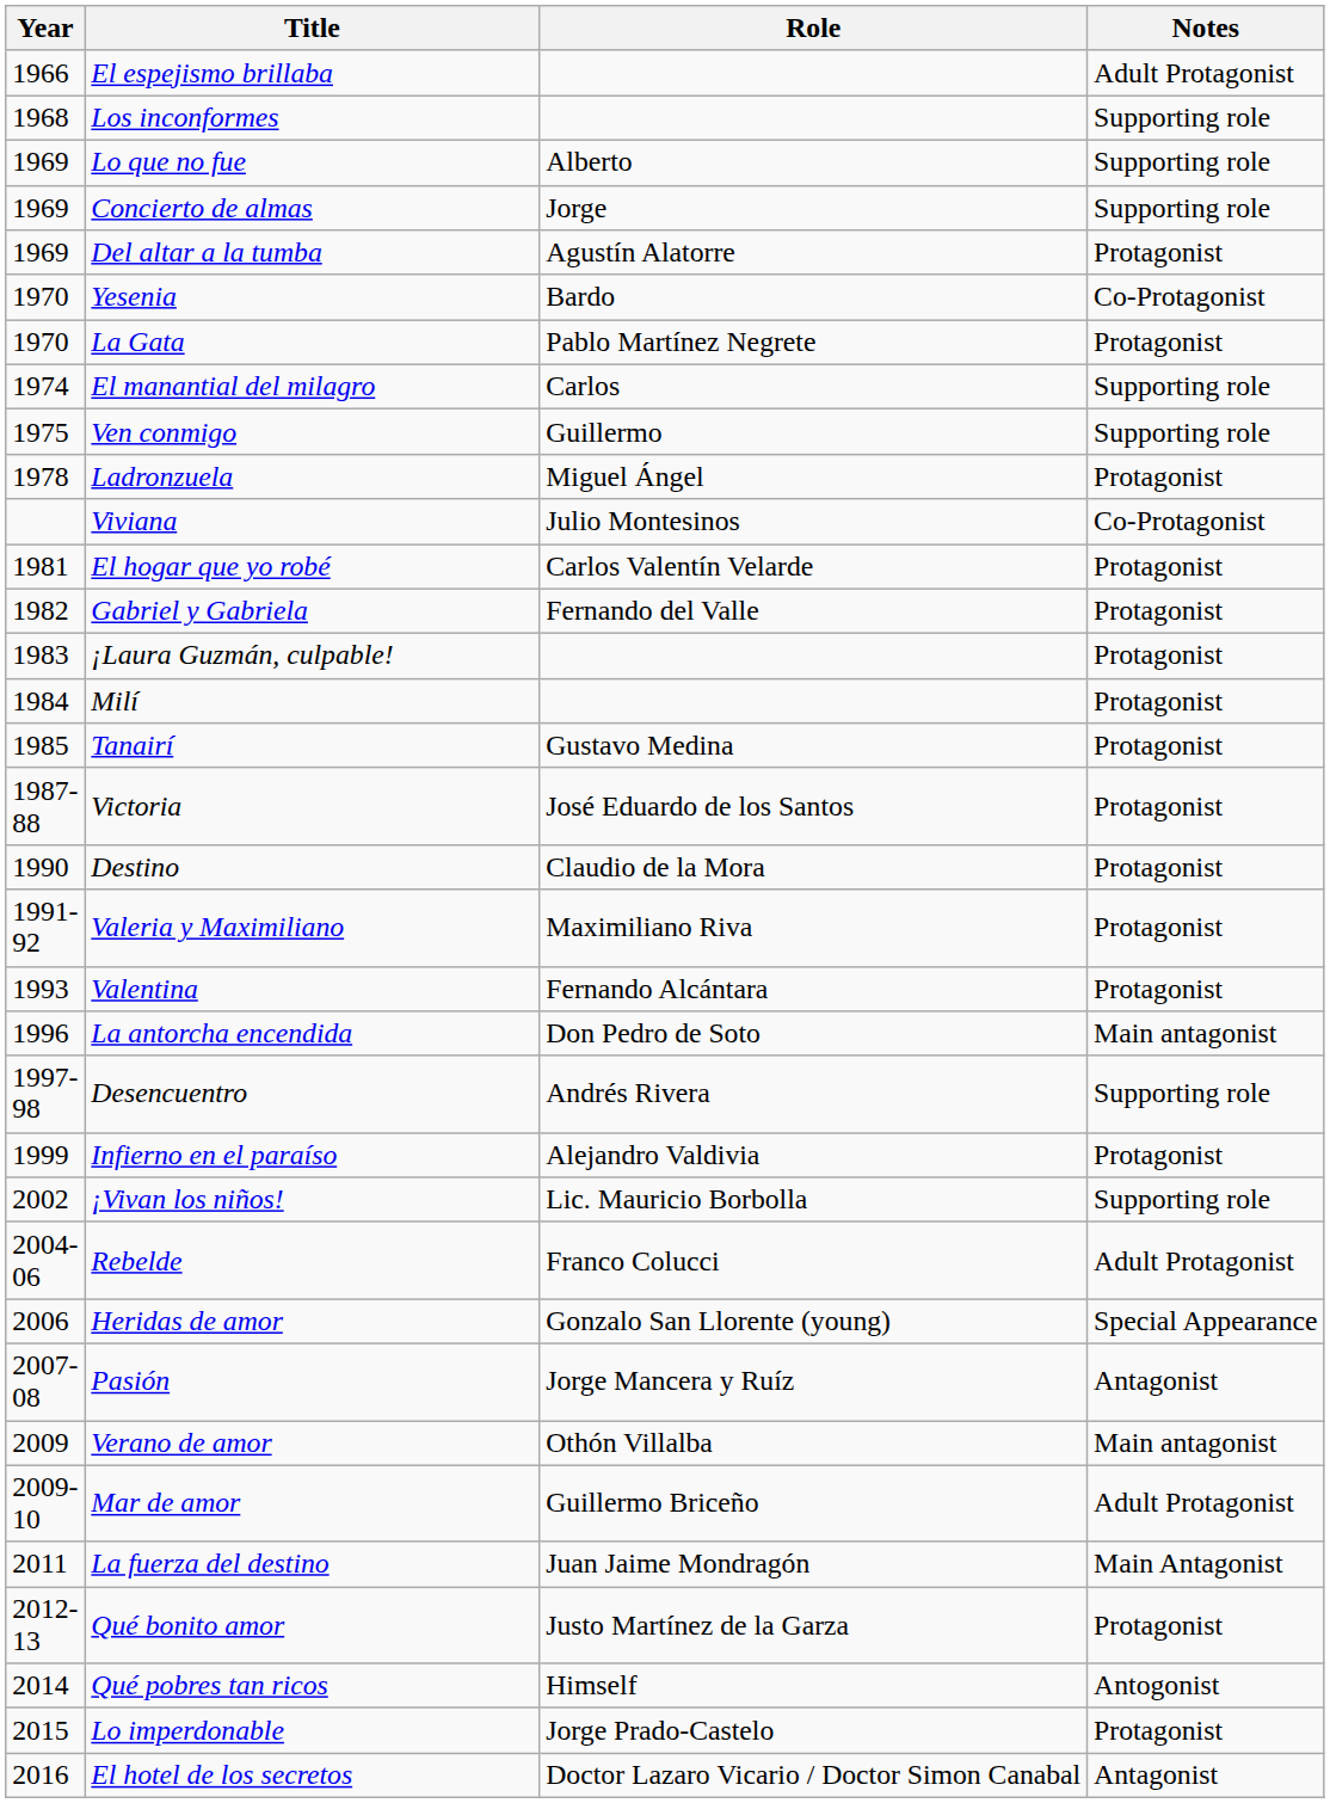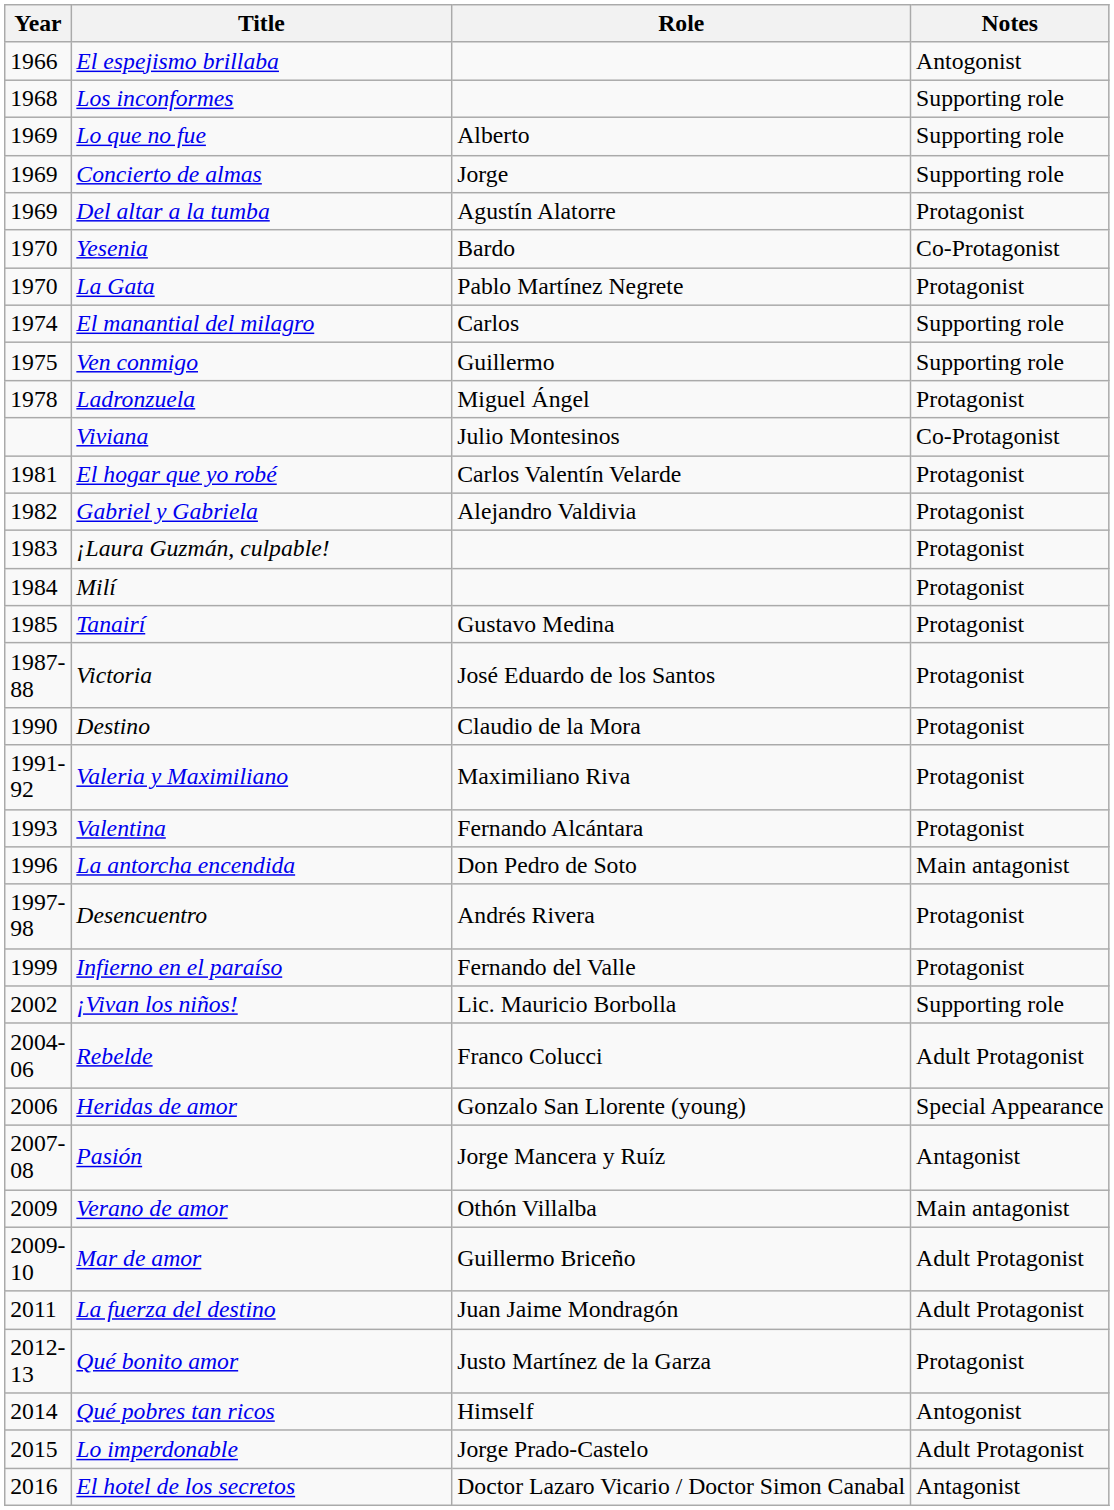El espejismo brillaba | Notes: Adult Protagonist -> Antogonist
Gabriel y Gabriela | Role: Fernando del Valle -> Alejandro Valdivia
Desencuentro | Notes: Supporting role -> Protagonist
Infierno en el paraíso | Role: Alejandro Valdivia -> Fernando del Valle
La fuerza del destino | Notes: Main Antagonist -> Adult Protagonist
Lo imperdonable | Notes: Protagonist -> Adult Protagonist
